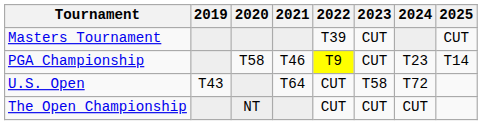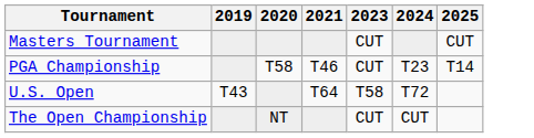- column: 2022 | T39 | T9 | CUT | CUT
